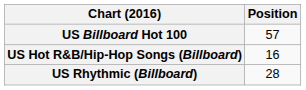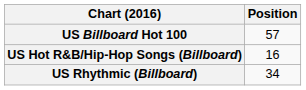US Rhythmic (Billboard) | Position: 28 -> 34
